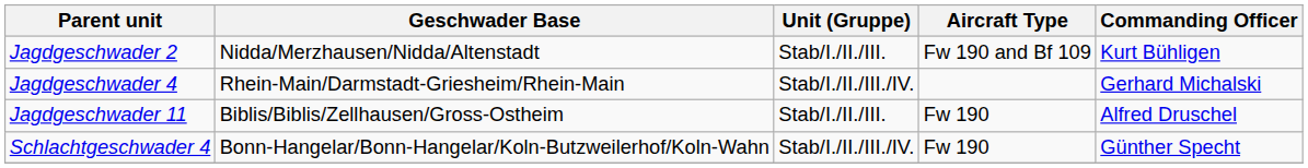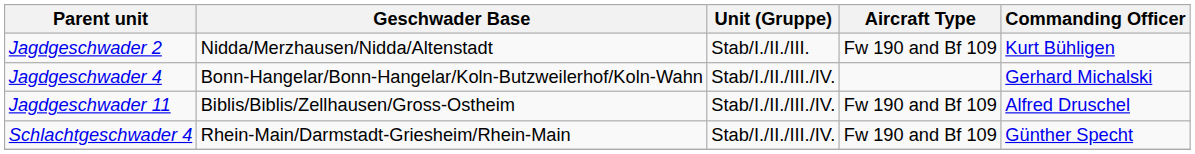Jagdgeschwader 4 | Geschwader Base: Rhein-Main/Darmstadt-Griesheim/Rhein-Main -> Bonn-Hangelar/Bonn-Hangelar/Koln-Butzweilerhof/Koln-Wahn
Jagdgeschwader 11 | Unit (Gruppe): Stab/I./II./III. -> Stab/I./II./III./IV.
Jagdgeschwader 11 | Aircraft Type: Fw 190 -> Fw 190 and Bf 109
Schlachtgeschwader 4 | Geschwader Base: Bonn-Hangelar/Bonn-Hangelar/Koln-Butzweilerhof/Koln-Wahn -> Rhein-Main/Darmstadt-Griesheim/Rhein-Main
Schlachtgeschwader 4 | Aircraft Type: Fw 190 -> Fw 190 and Bf 109
